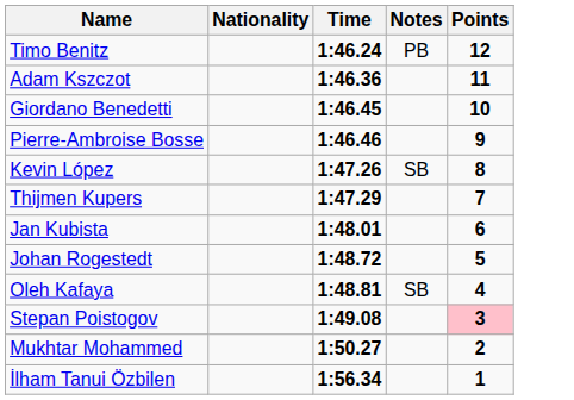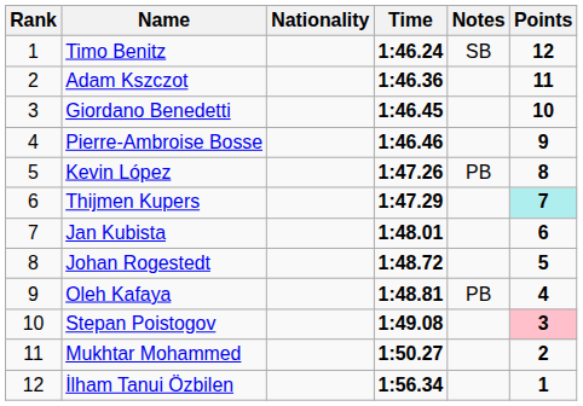+ column: Rank | 1 | 2 | 3 | 4 | 5 | 6 | 7 | 8 | 9 | 10 | 11 | 12
Timo Benitz | Notes: PB -> SB
Kevin López | Notes: SB -> PB
Thijmen Kupers | Points: no background -> paleturquoise background
Oleh Kafaya | Notes: SB -> PB
